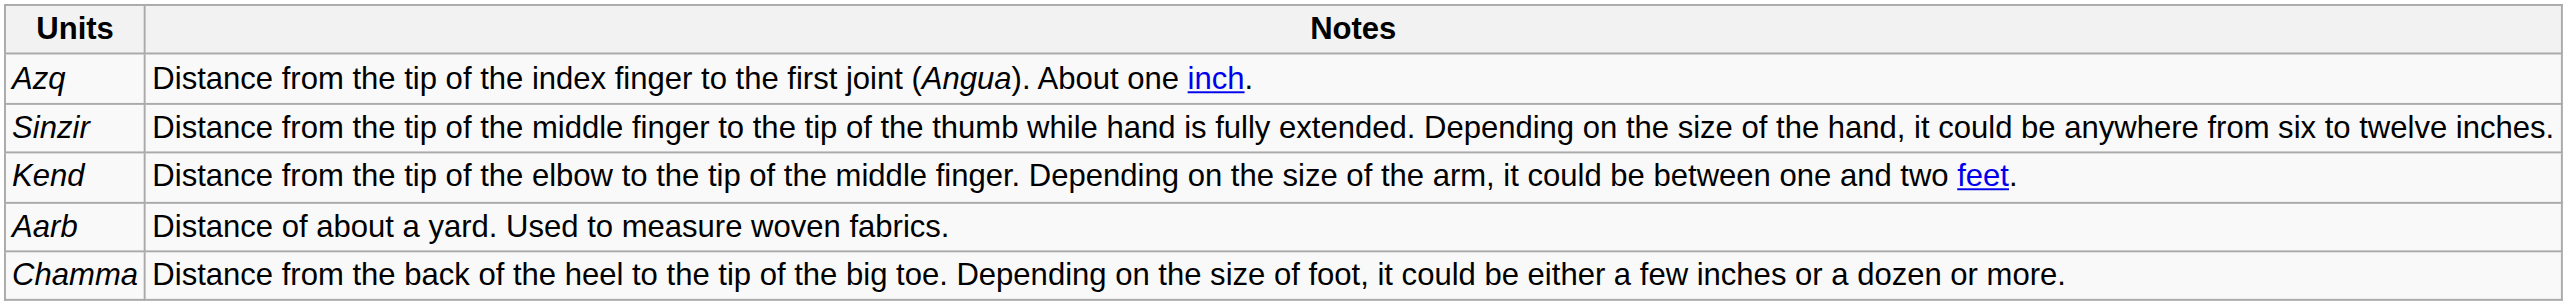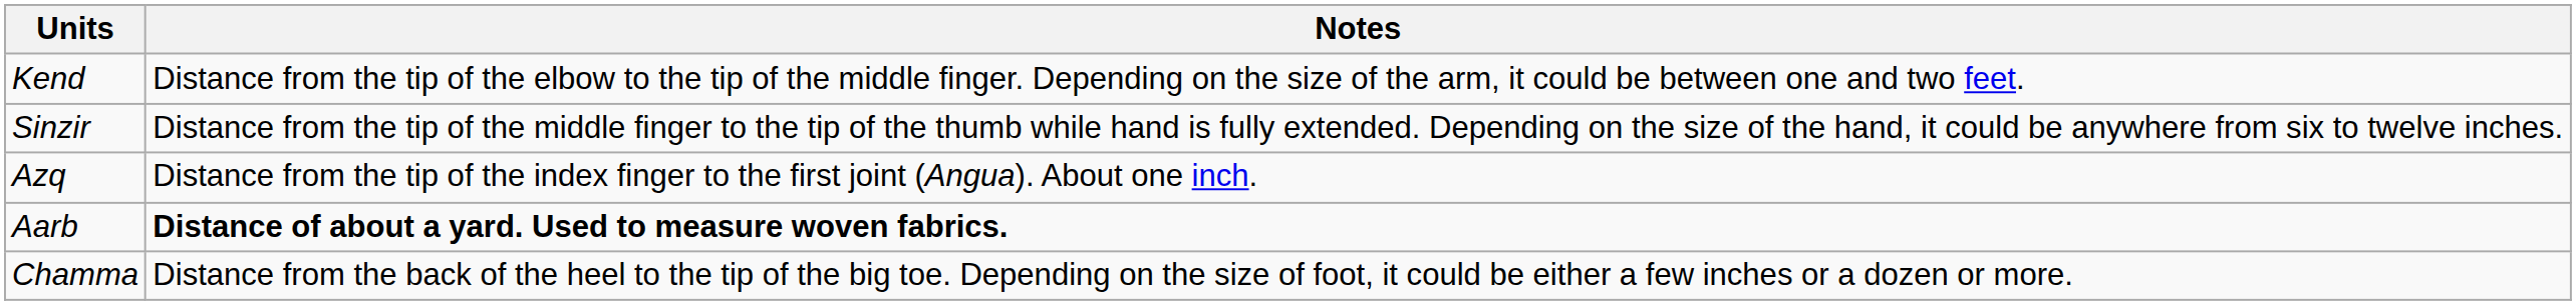rows swapped: Azq <-> Kend
Aarb | Notes: normal -> bold
